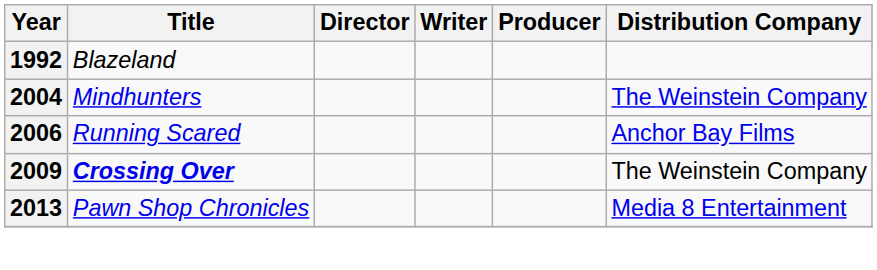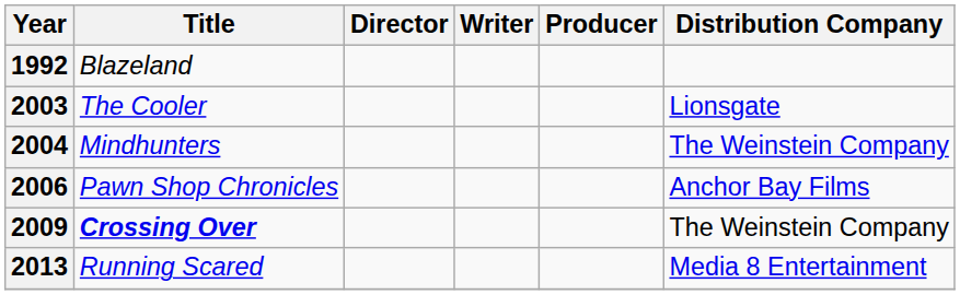+ row: 2003 | The Cooler | Lionsgate
2006 | Title: Running Scared -> Pawn Shop Chronicles
2013 | Title: Pawn Shop Chronicles -> Running Scared
